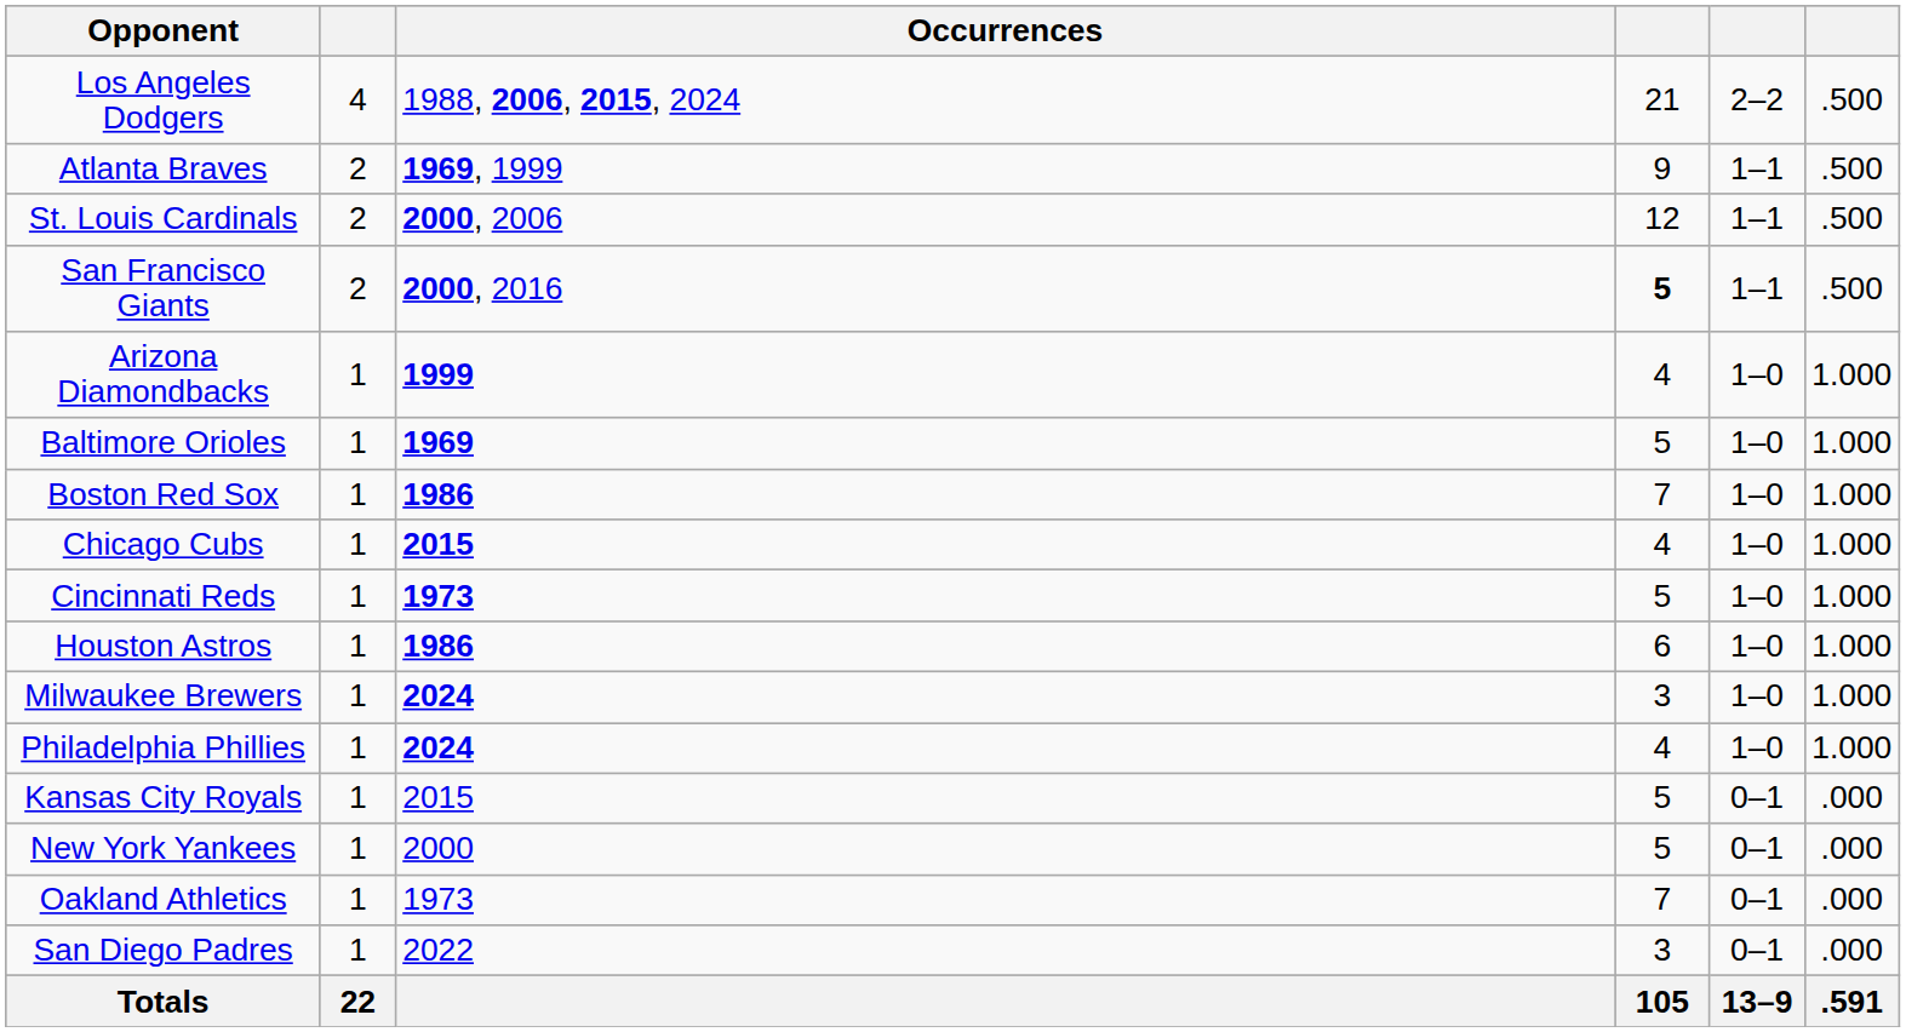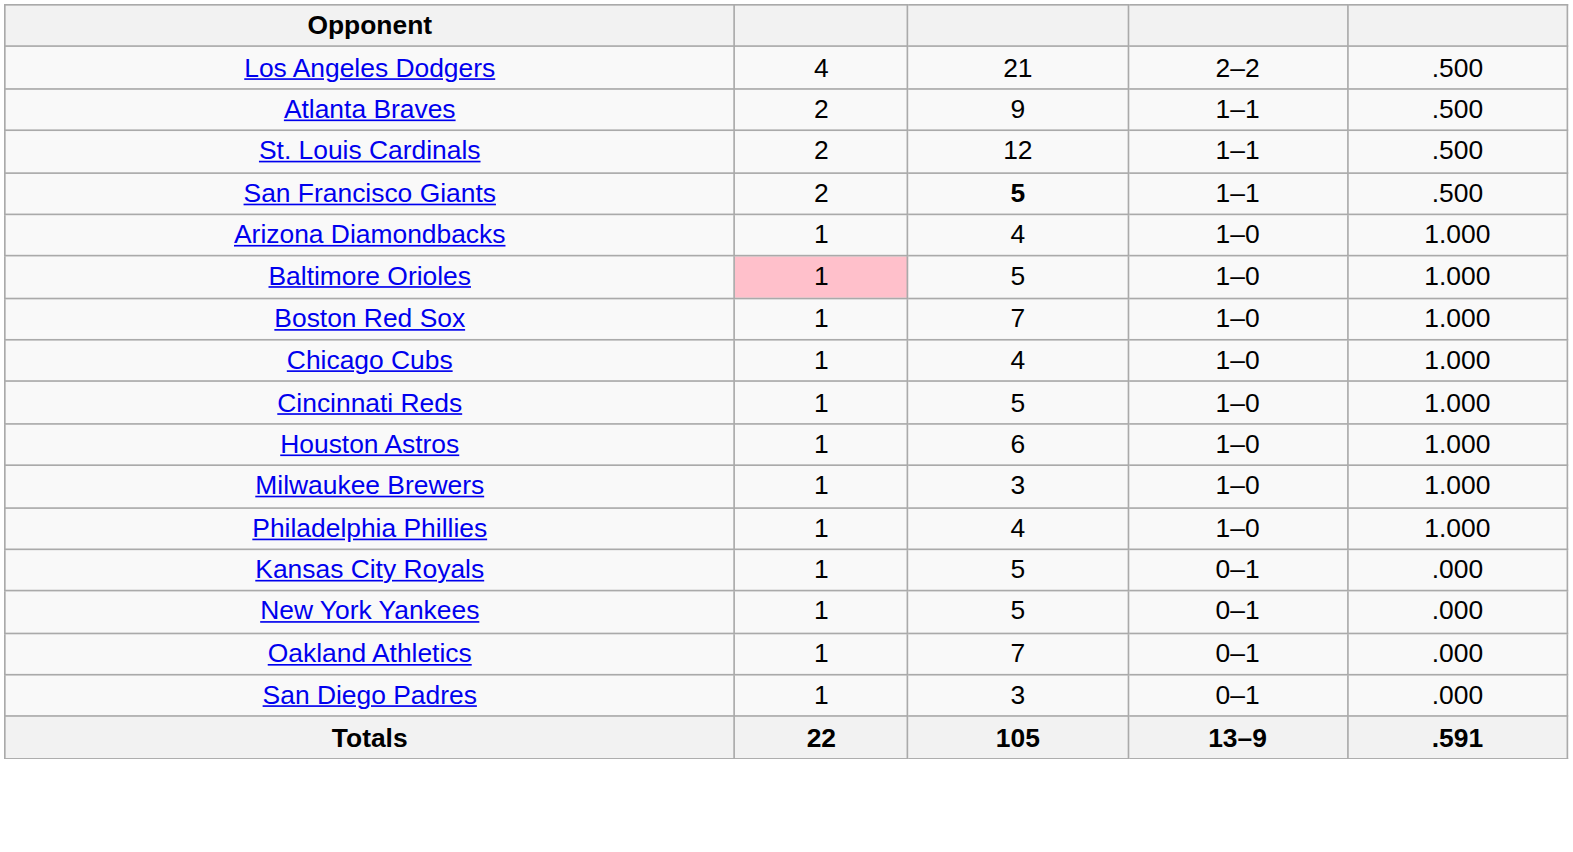- column: Occurrences | 1988, 2006, 2015, 2024 | 1969, 1999 | 2000, 2006 | 2000, 2016 | 1999 | 1969 | 1986 | 2015 | 1973 | 1986 | 2024 | 2024 | 2015 | 2000 | 1973 | 2022
Baltimore Orioles | column 2: no background -> pink background
